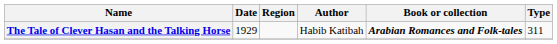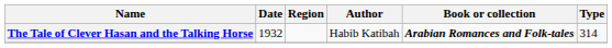The Tale of Clever Hasan and the Talking Horse | Date: 1929 -> 1932
The Tale of Clever Hasan and the Talking Horse | Type: 311 -> 314
